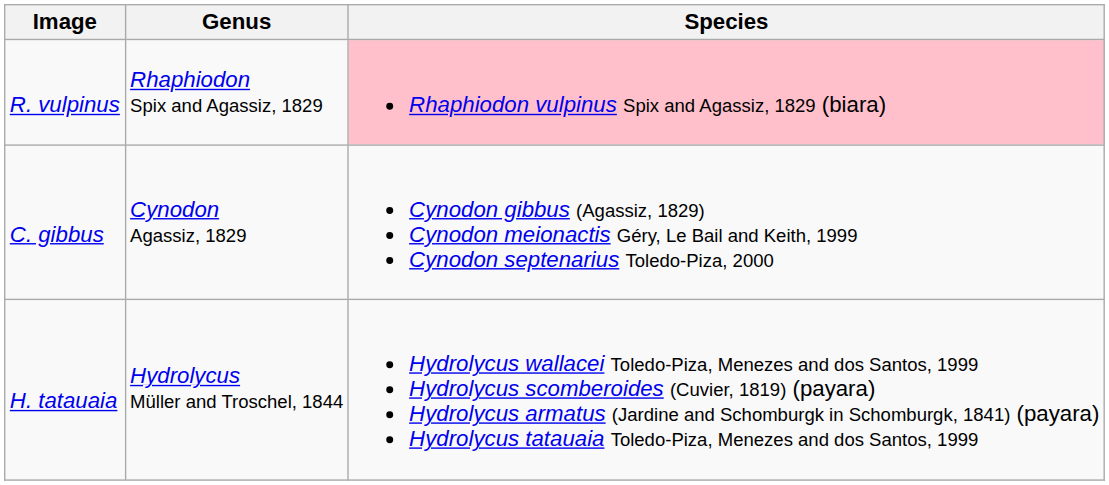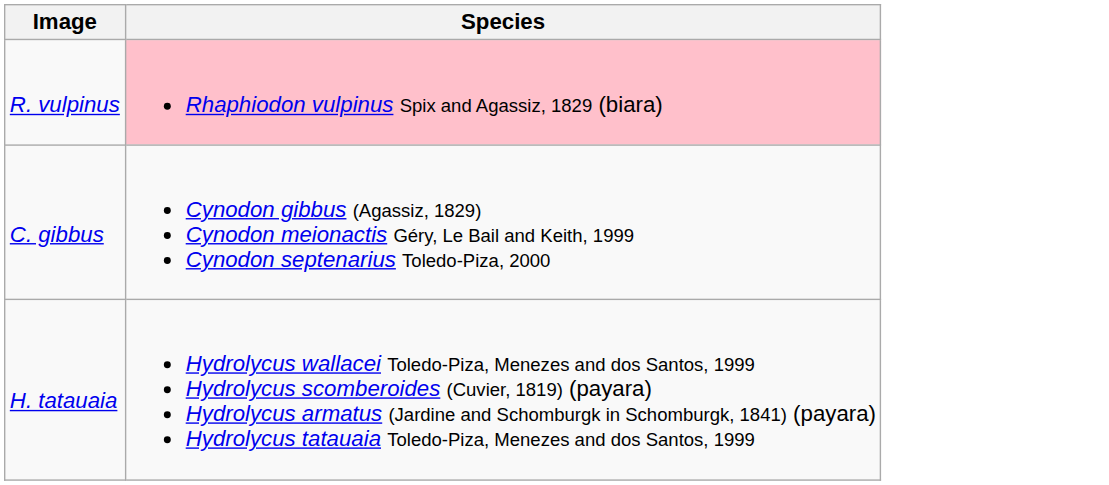- column: Genus | Rhaphiodon Spix and Agassiz, 1829 | Cynodon Agassiz, 1829 | Hydrolycus Müller and Troschel, 1844
